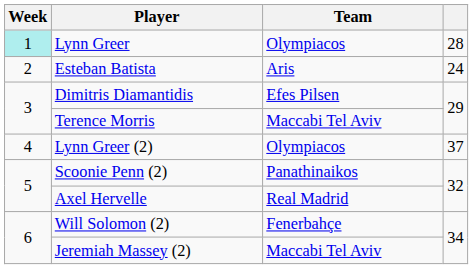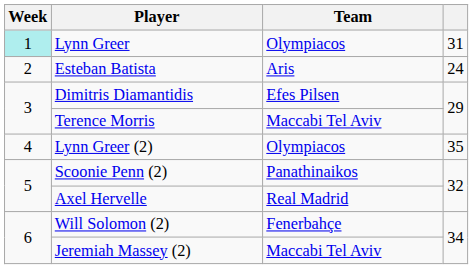Lynn Greer | column 4: 28 -> 31
Lynn Greer (2) | column 4: 37 -> 35
